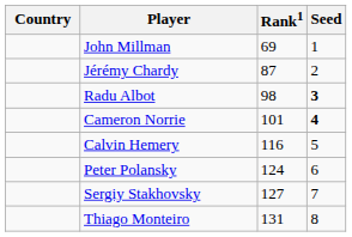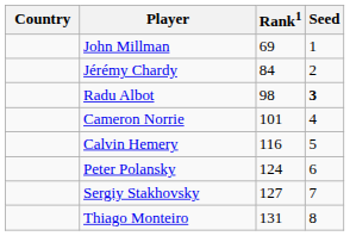Jérémy Chardy | Rank1: 87 -> 84
Cameron Norrie | Seed: bold -> normal
